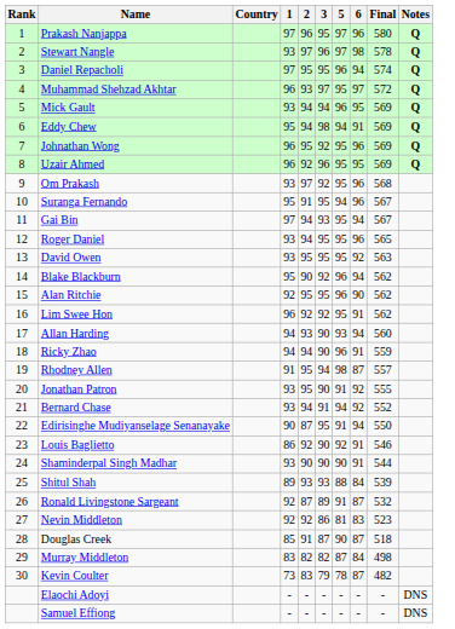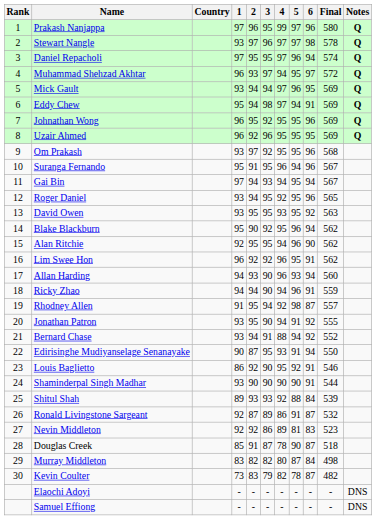+ column: 4 | 99 | 97 | 97 | 94 | 97 | 97 | 95 | 95 | 95 | 96 | 94 | 92 | 93 | 95 | 94 | 96 | 96 | 94 | 92 | 94 | 88 | 93 | 95 | 90 | 92 | 86 | 89 | 78 | 80 | 82 | - | -
